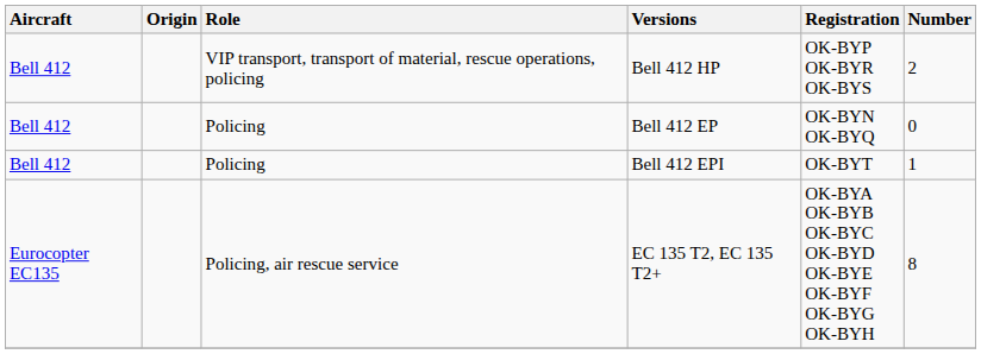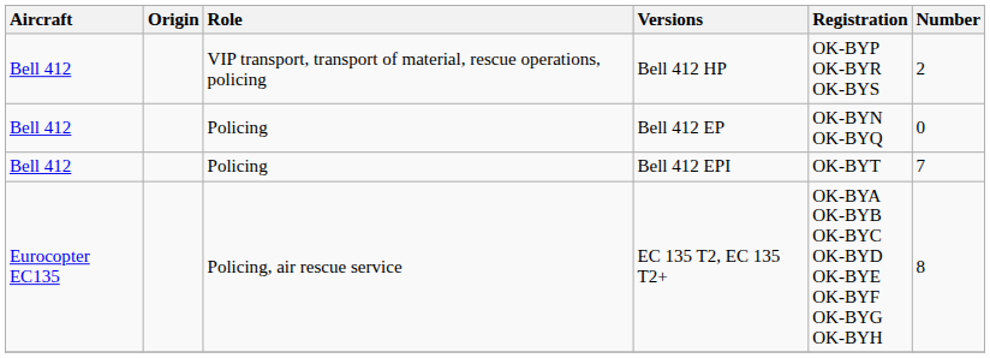Bell 412 EPI | Number: 1 -> 7
